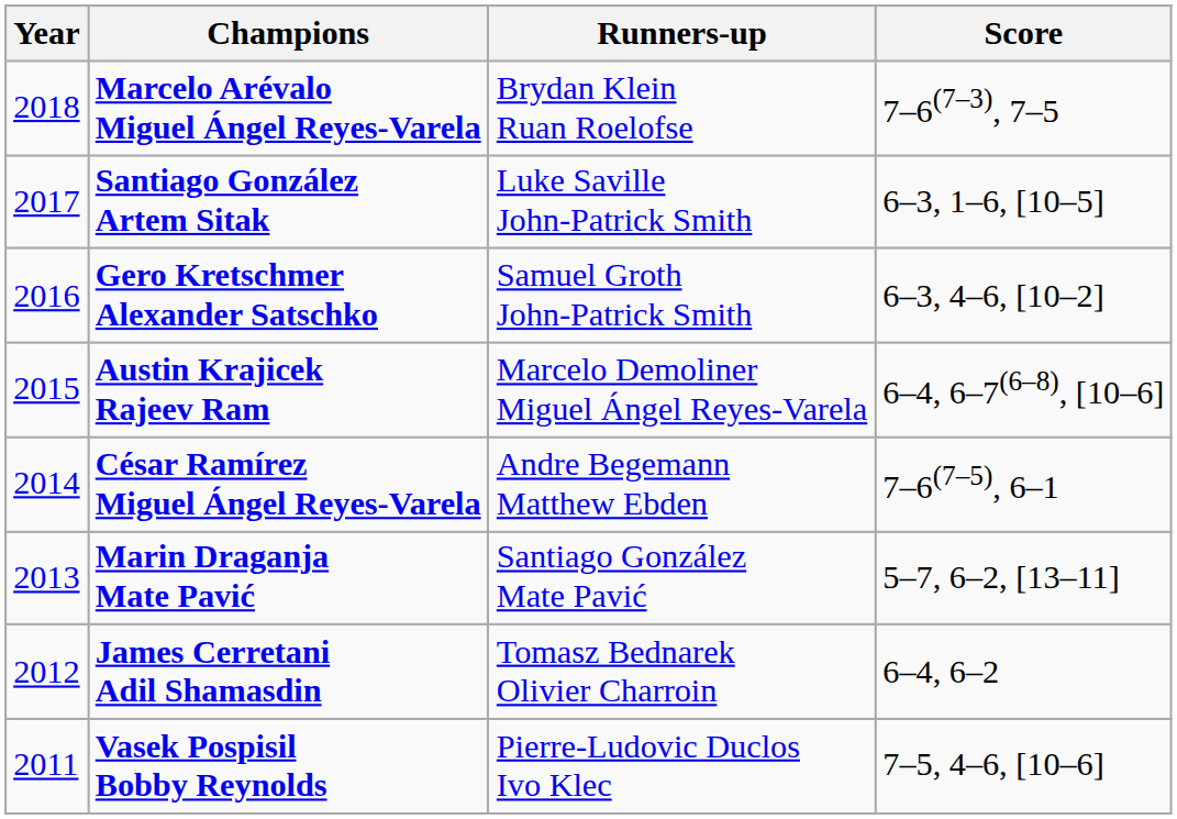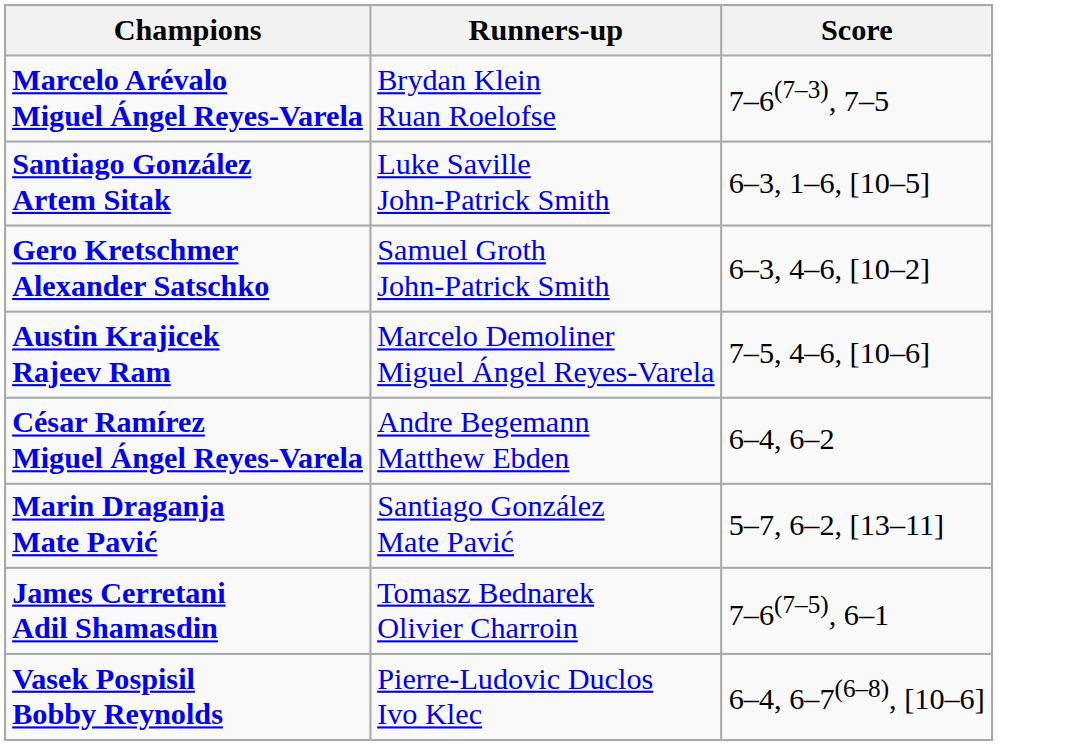- column: Year | 2018 | 2017 | 2016 | 2015 | 2014 | 2013 | 2012 | 2011
Austin Krajicek Rajeev Ram | Score: 6–4, 6–7(6–8), [10–6] -> 7–5, 4–6, [10–6]
César Ramírez Miguel Ángel Reyes-Varela | Score: 7–6(7–5), 6–1 -> 6–4, 6–2
James Cerretani Adil Shamasdin | Score: 6–4, 6–2 -> 7–6(7–5), 6–1
Vasek Pospisil Bobby Reynolds | Score: 7–5, 4–6, [10–6] -> 6–4, 6–7(6–8), [10–6]
